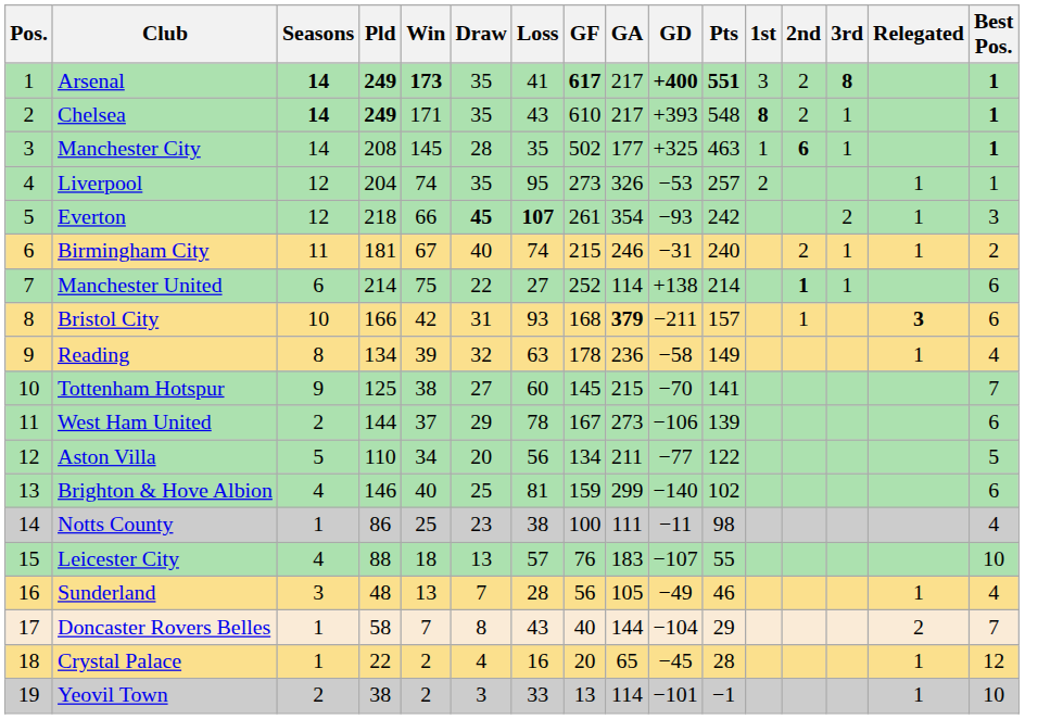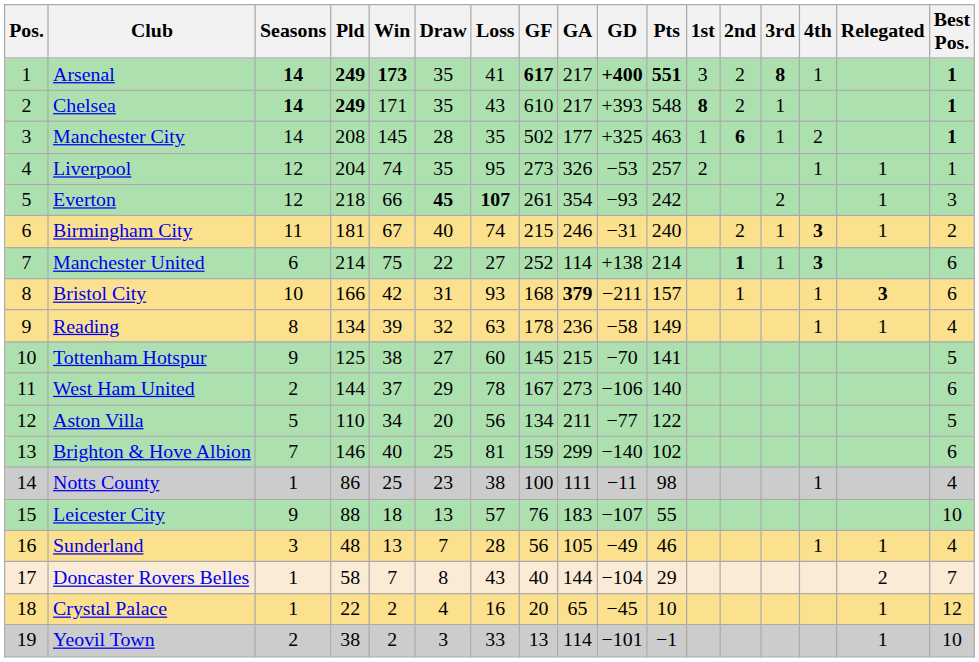+ column: 4th | 1 | 2 | 1 | 3 | 3 | 1 | 1 | 1 | 1
Tottenham Hotspur | Best Pos.: 7 -> 5
West Ham United | Pts: 139 -> 140
Brighton & Hove Albion | Seasons: 4 -> 7
Leicester City | Seasons: 4 -> 9
Crystal Palace | Pts: 28 -> 10
